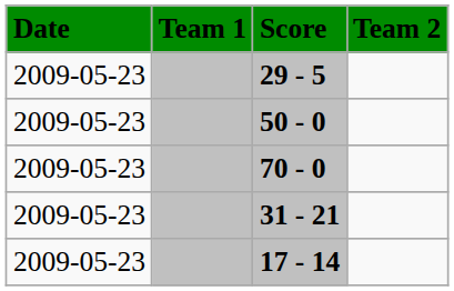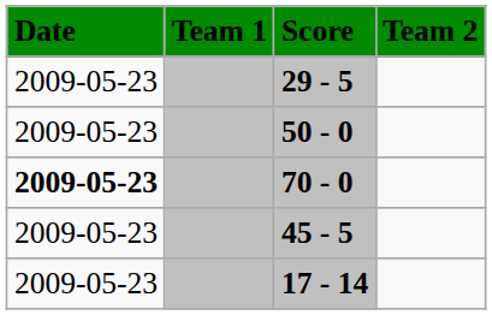70 - 0 | Date: normal -> bold
- row: 2009-05-23 | 31 - 21
+ row: 2009-05-23 | 45 - 5
